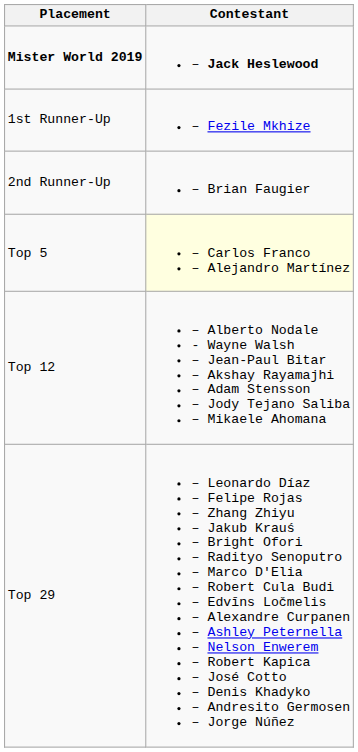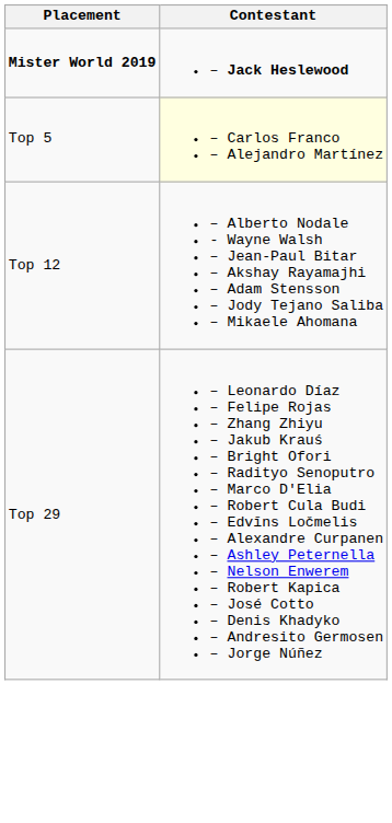- row: 1st Runner-Up | – Fezile Mkhize
- row: 2nd Runner-Up | – Brian Faugier
